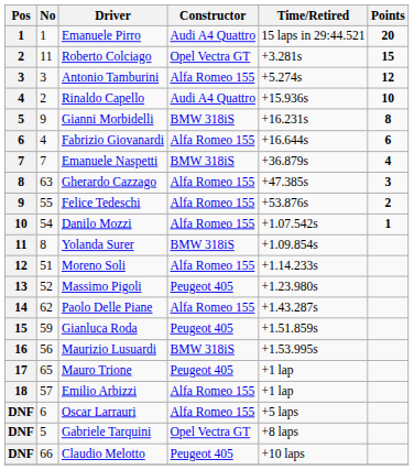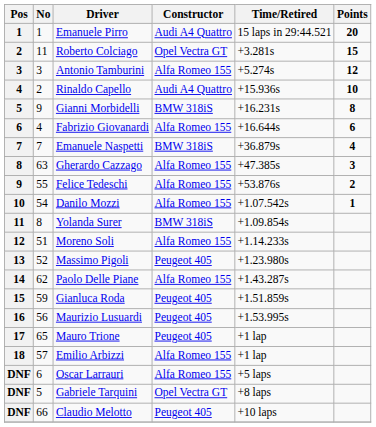Maurizio Lusuardi | Constructor: BMW 318iS -> Peugeot 405
